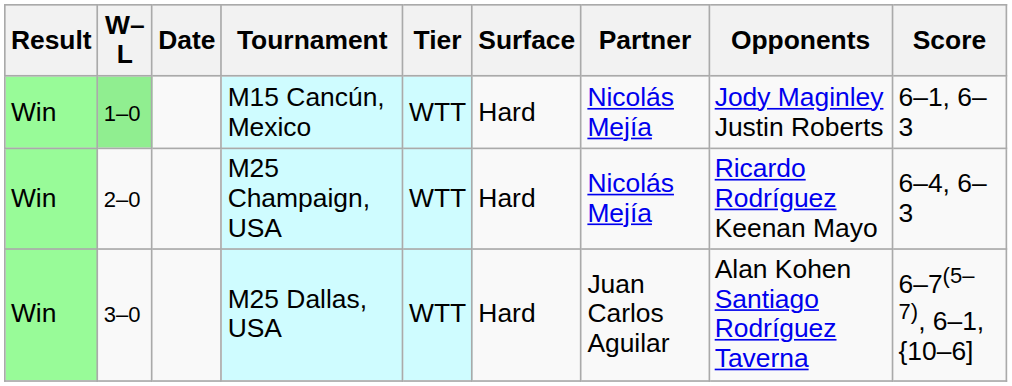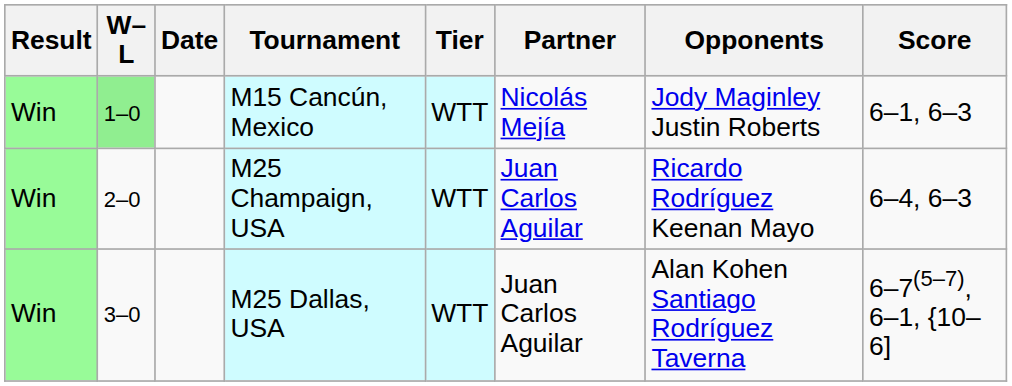- column: Surface | Hard | Hard | Hard
M25 Champaign, USA | Partner: Nicolás Mejía -> Juan Carlos Aguilar
